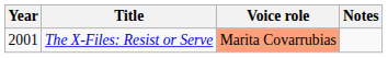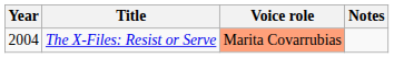The X-Files: Resist or Serve | Year: 2001 -> 2004
